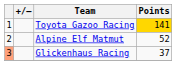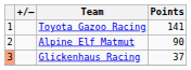Toyota Gazoo Racing | Points: gold background -> no background
Alpine Elf Matmut | Points: 52 -> 90
